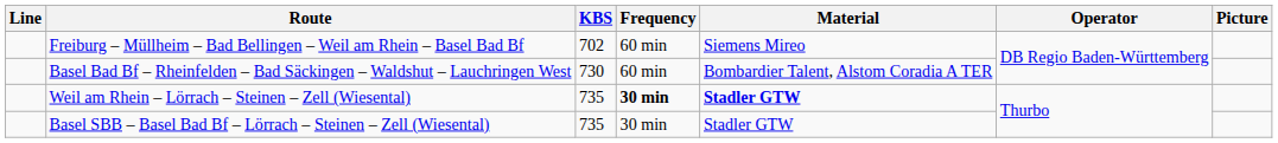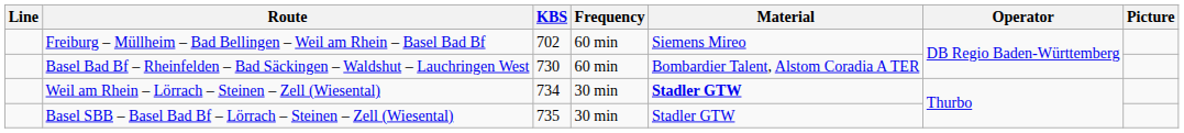Weil am Rhein – Lörrach – Steinen – Zell (Wiesental) | KBS: 735 -> 734
Weil am Rhein – Lörrach – Steinen – Zell (Wiesental) | Frequency: bold -> normal
